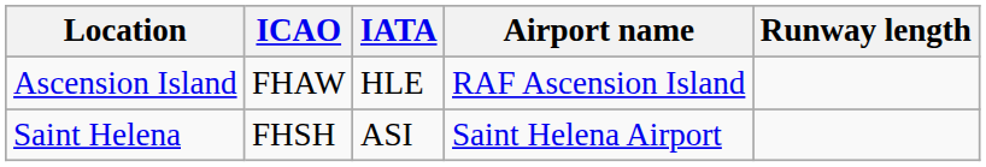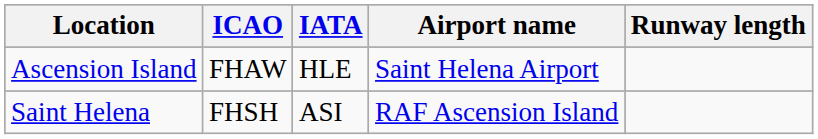Ascension Island | Airport name: RAF Ascension Island -> Saint Helena Airport
Saint Helena | Airport name: Saint Helena Airport -> RAF Ascension Island
